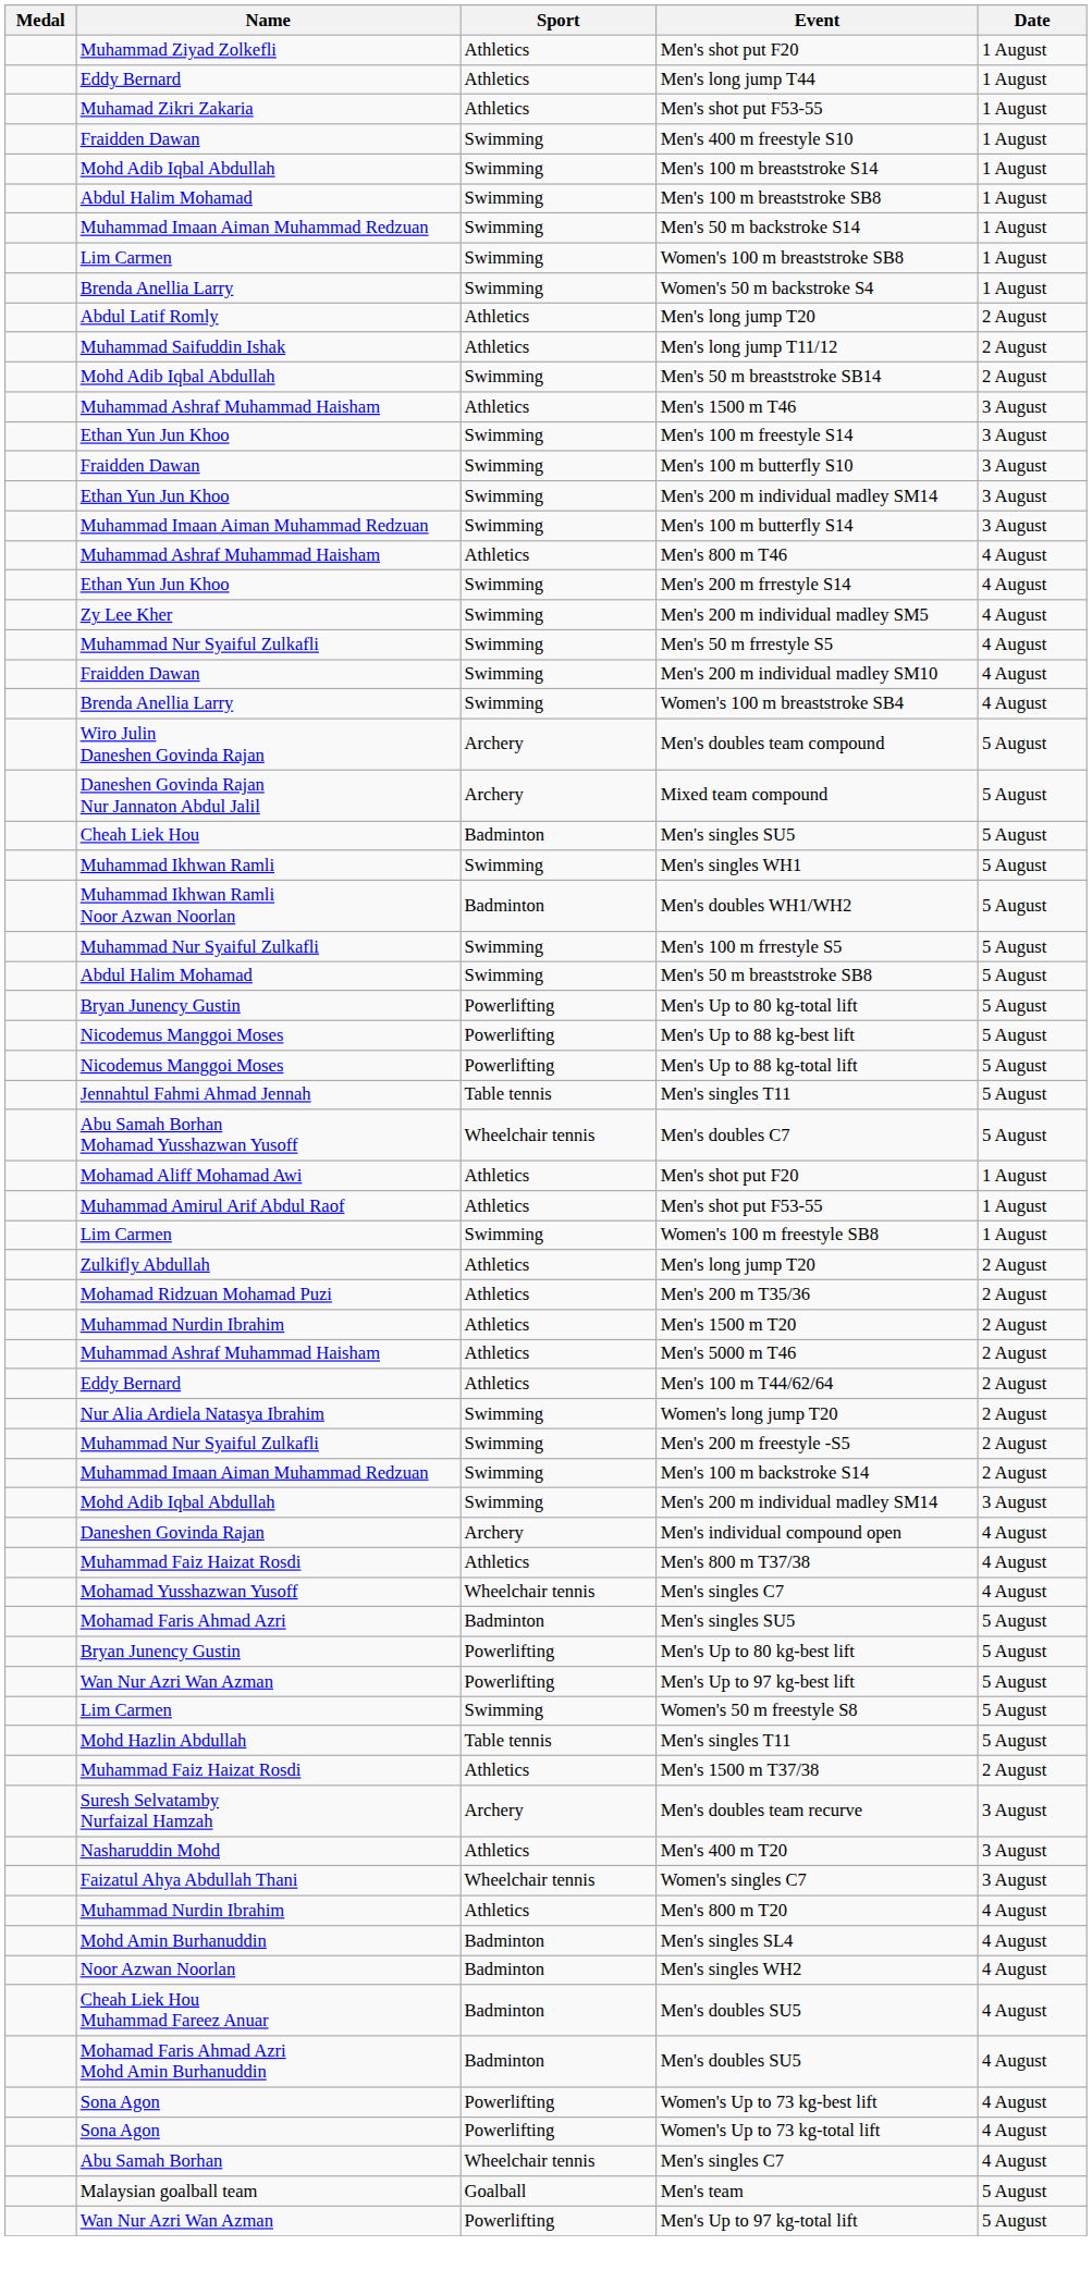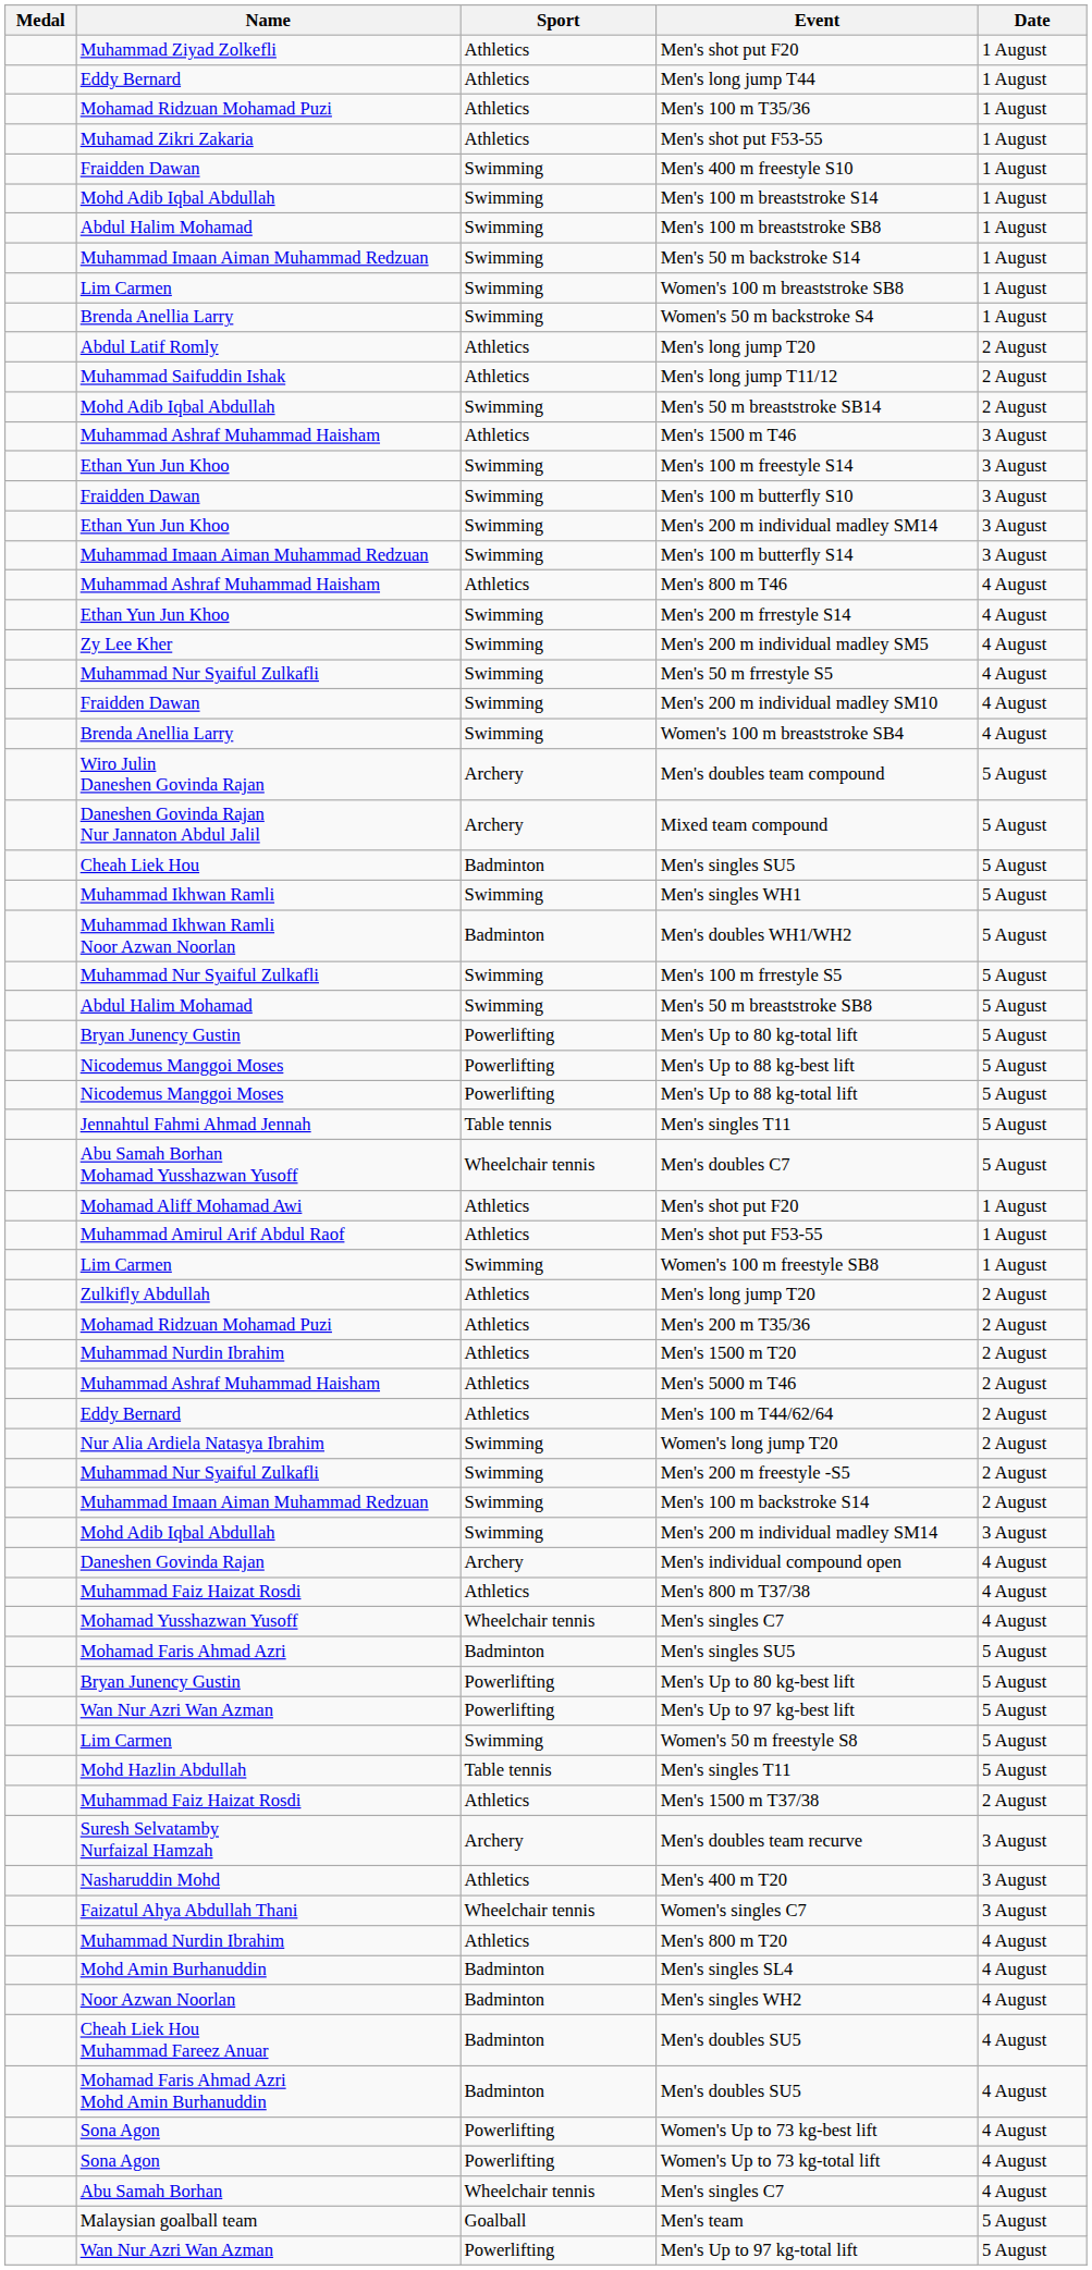+ row: Mohamad Ridzuan Mohamad Puzi | Athletics | Men's 100 m T35/36 | 1 August
